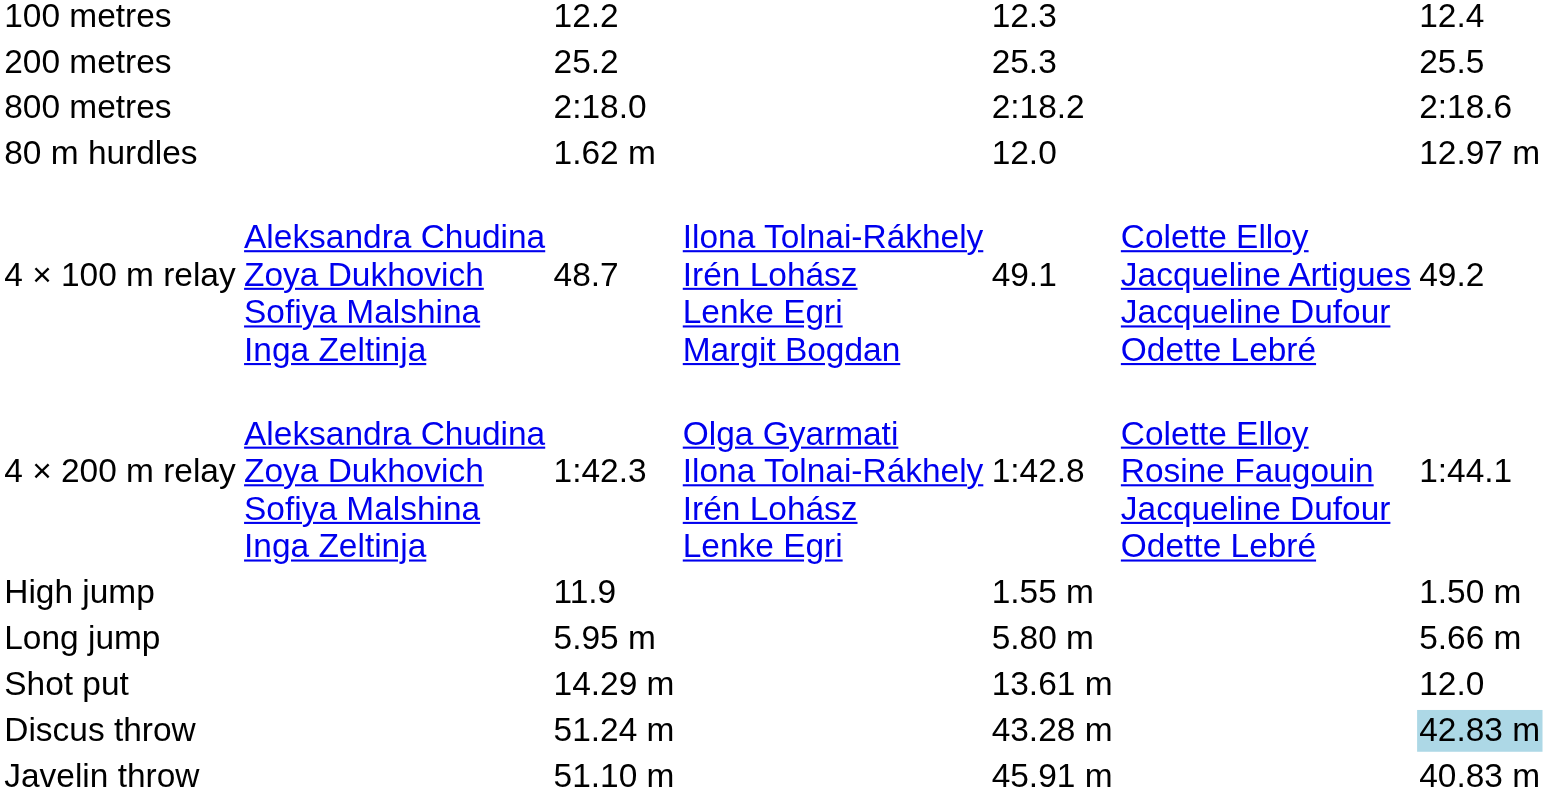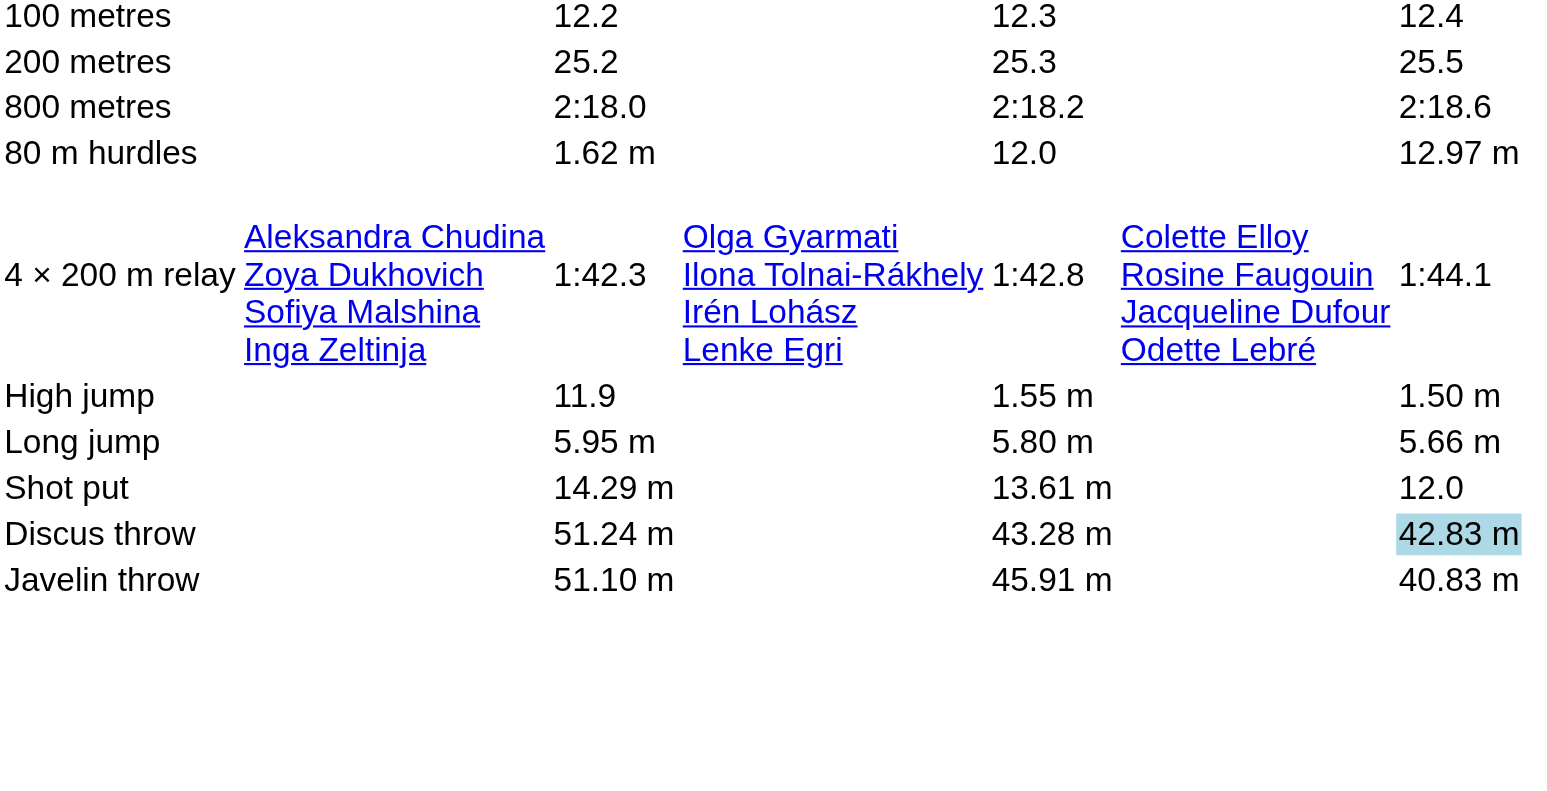- row: 4 × 100 m relay | Aleksandra Chudina Zoya Dukhovich Sofiya Malshina Inga Zeltinja | 48.7 | Ilona Tolnai-Rákhely Irén Lohász Lenke Egri Margit Bogdan | 49.1 | Colette Elloy Jacqueline Artigues Jacqueline Dufour Odette Lebré | 49.2
